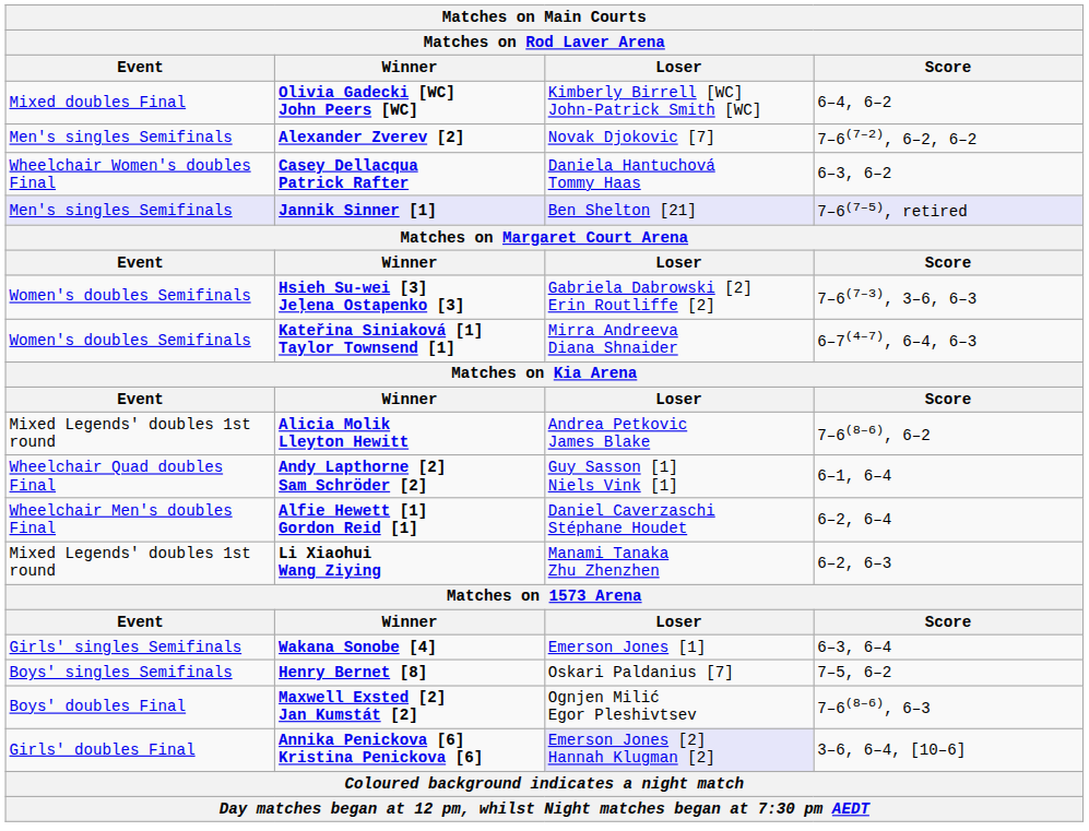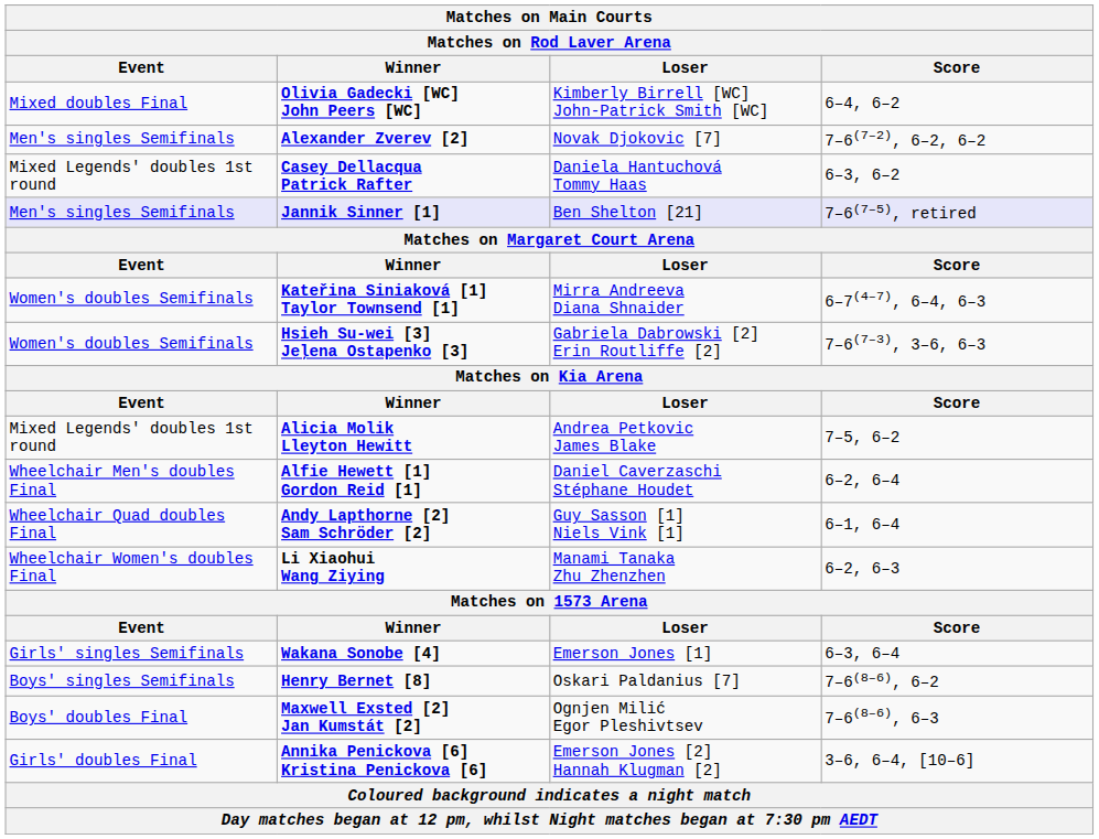Casey Dellacqua Patrick Rafter | Event: Wheelchair Women's doubles Final -> Mixed Legends' doubles 1st round
rows swapped: Kateřina Siniaková [1] Taylor Townsend [1] <-> Hsieh Su-wei [3] Jeļena Ostapenko [3]
Alicia Molik Lleyton Hewitt | Score: 7–6(8–6), 6–2 -> 7–5, 6–2
rows swapped: Andy Lapthorne [2] Sam Schröder [2] <-> Alfie Hewett [1] Gordon Reid [1]
Li Xiaohui Wang Ziying | Event: Mixed Legends' doubles 1st round -> Wheelchair Women's doubles Final
Henry Bernet [8] | Score: 7–5, 6–2 -> 7–6(8–6), 6–2
Annika Penickova [6] Kristina Penickova [6] | Loser: lavender background -> no background
